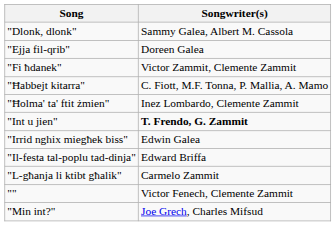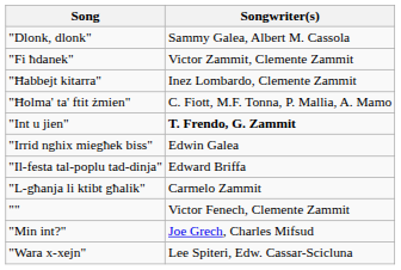- row: "Ejja fil-qrib" | Doreen Galea
"Ħabbejt kitarra" | Songwriter(s): C. Fiott, M.F. Tonna, P. Mallia, A. Mamo -> Inez Lombardo, Clemente Zammit
"Ħolma' ta' ftit żmien" | Songwriter(s): Inez Lombardo, Clemente Zammit -> C. Fiott, M.F. Tonna, P. Mallia, A. Mamo
+ row: "Wara x-xejn" | Lee Spiteri, Edw. Cassar-Scicluna
